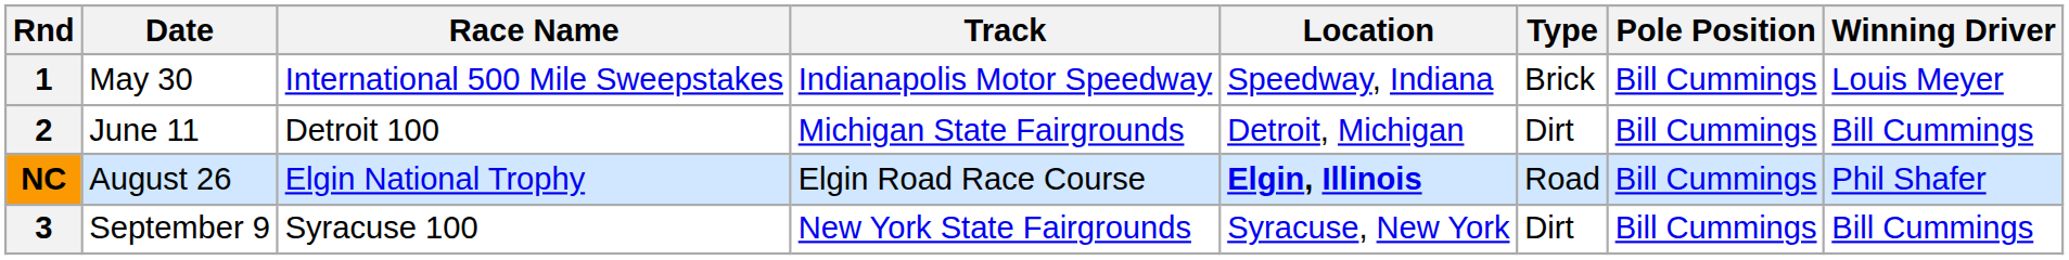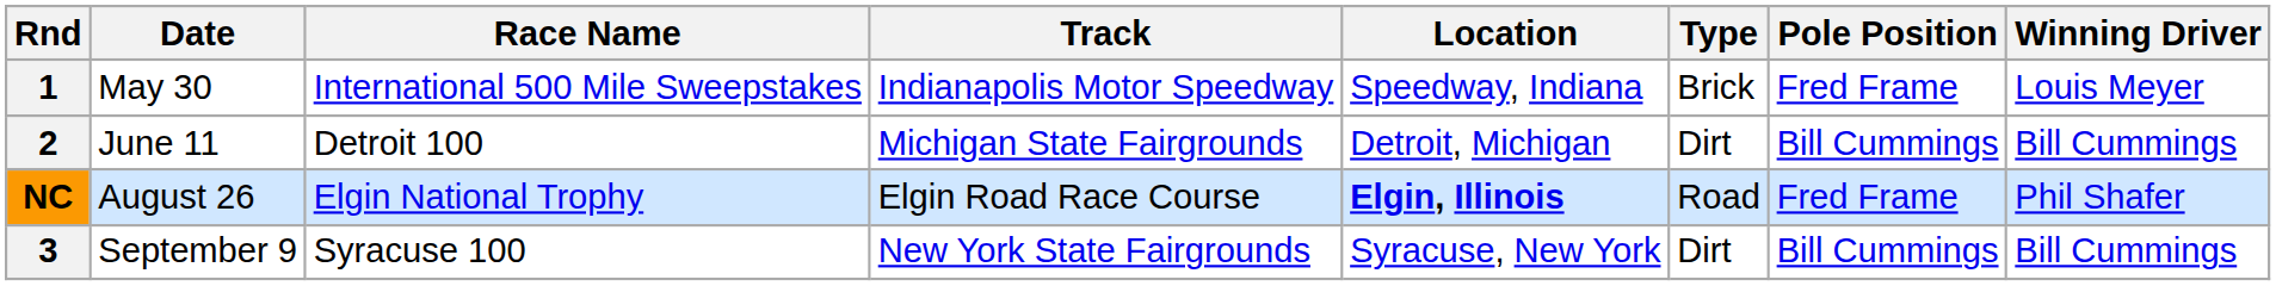1 | Pole Position: Bill Cummings -> Fred Frame
NC | Pole Position: Bill Cummings -> Fred Frame
